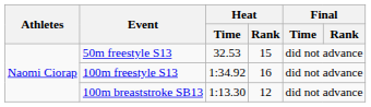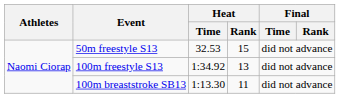100m freestyle S13 | Heat / Rank: 16 -> 13
100m breaststroke SB13 | Heat / Rank: 12 -> 11
